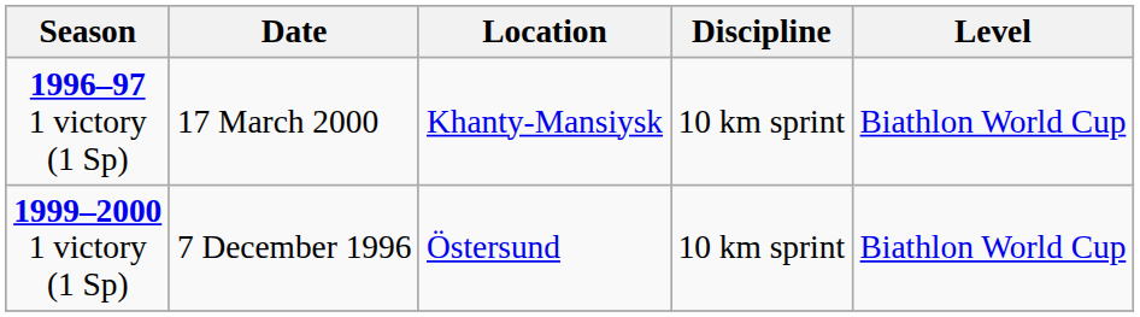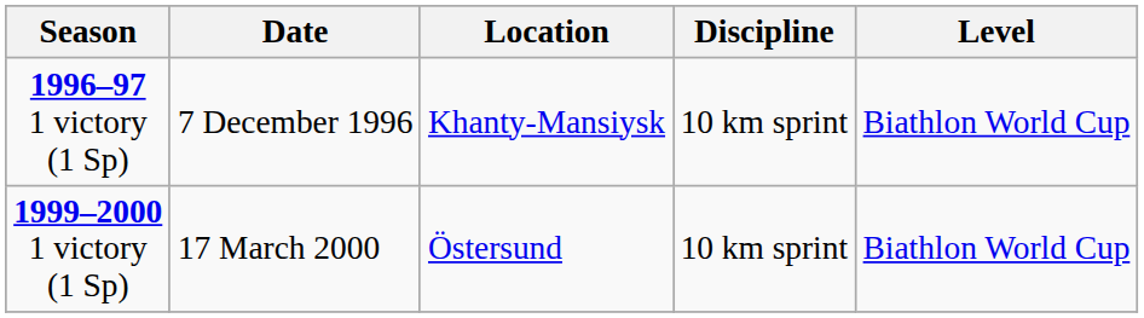1996–97 1 victory (1 Sp) | Date: 17 March 2000 -> 7 December 1996
1999–2000 1 victory (1 Sp) | Date: 7 December 1996 -> 17 March 2000
